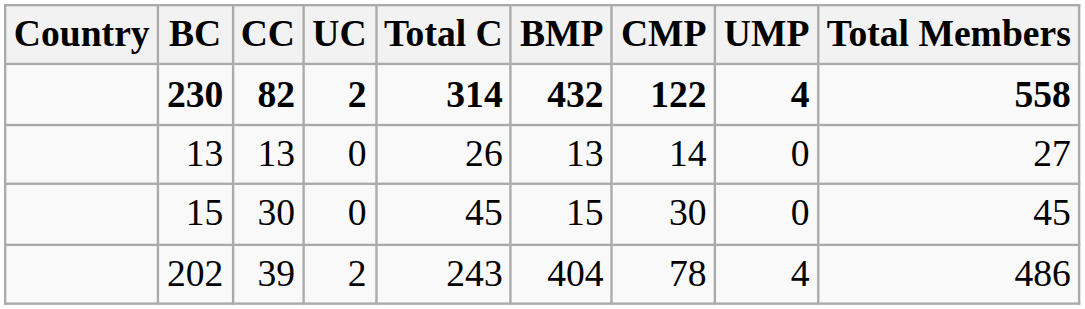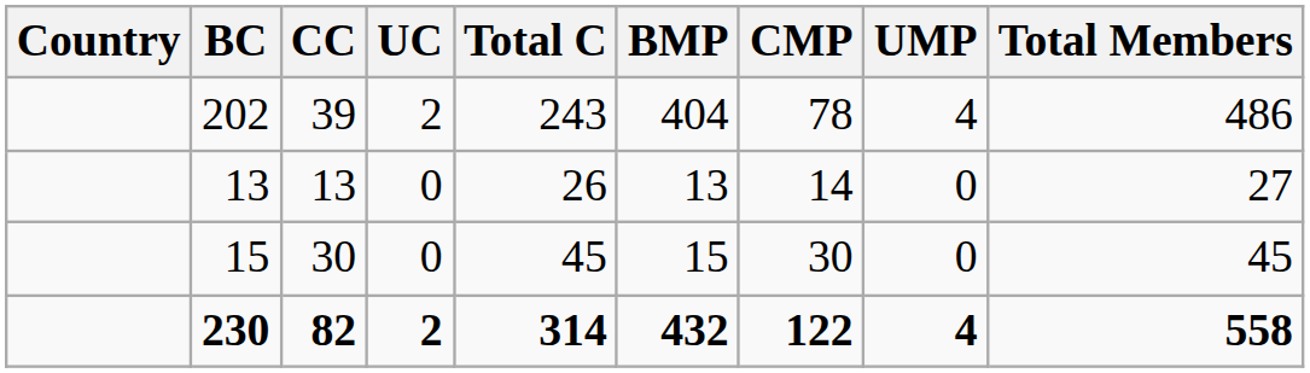rows swapped: 202 <-> 230
